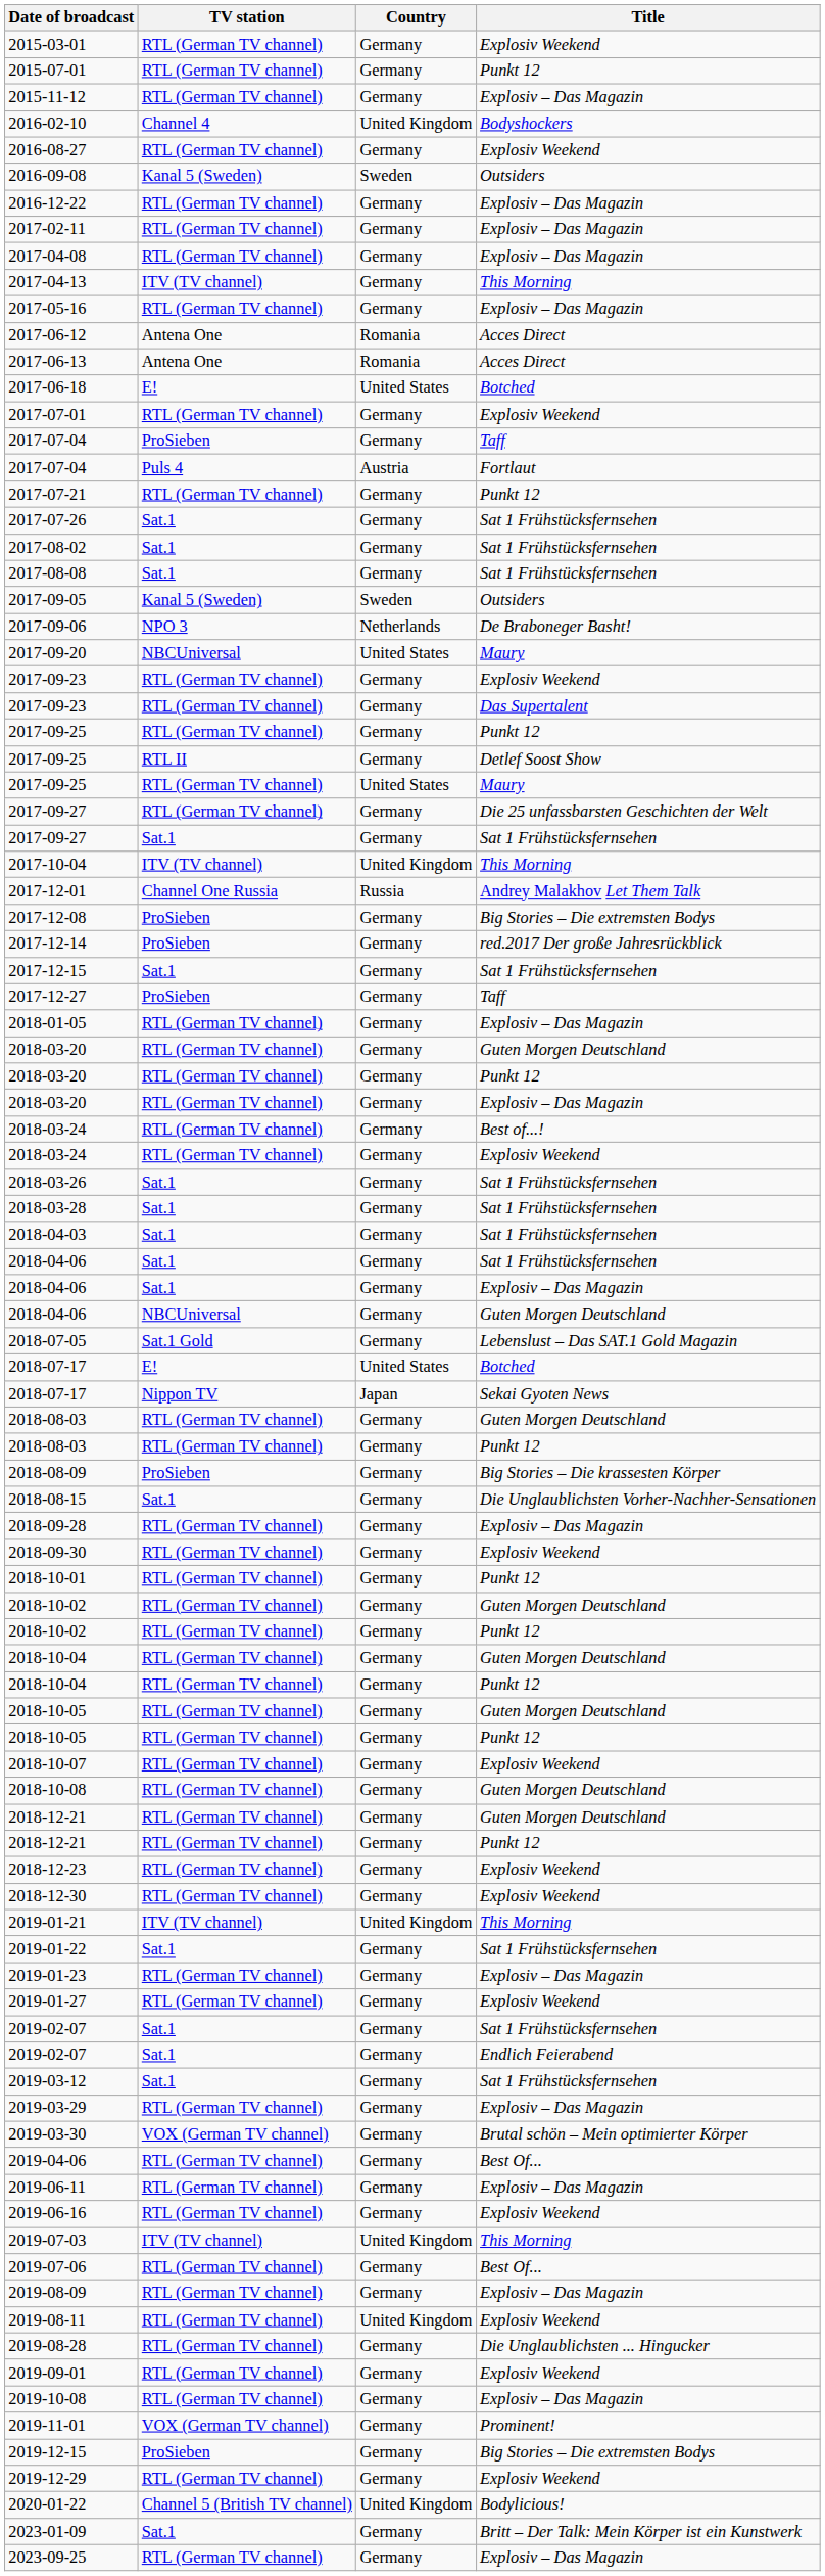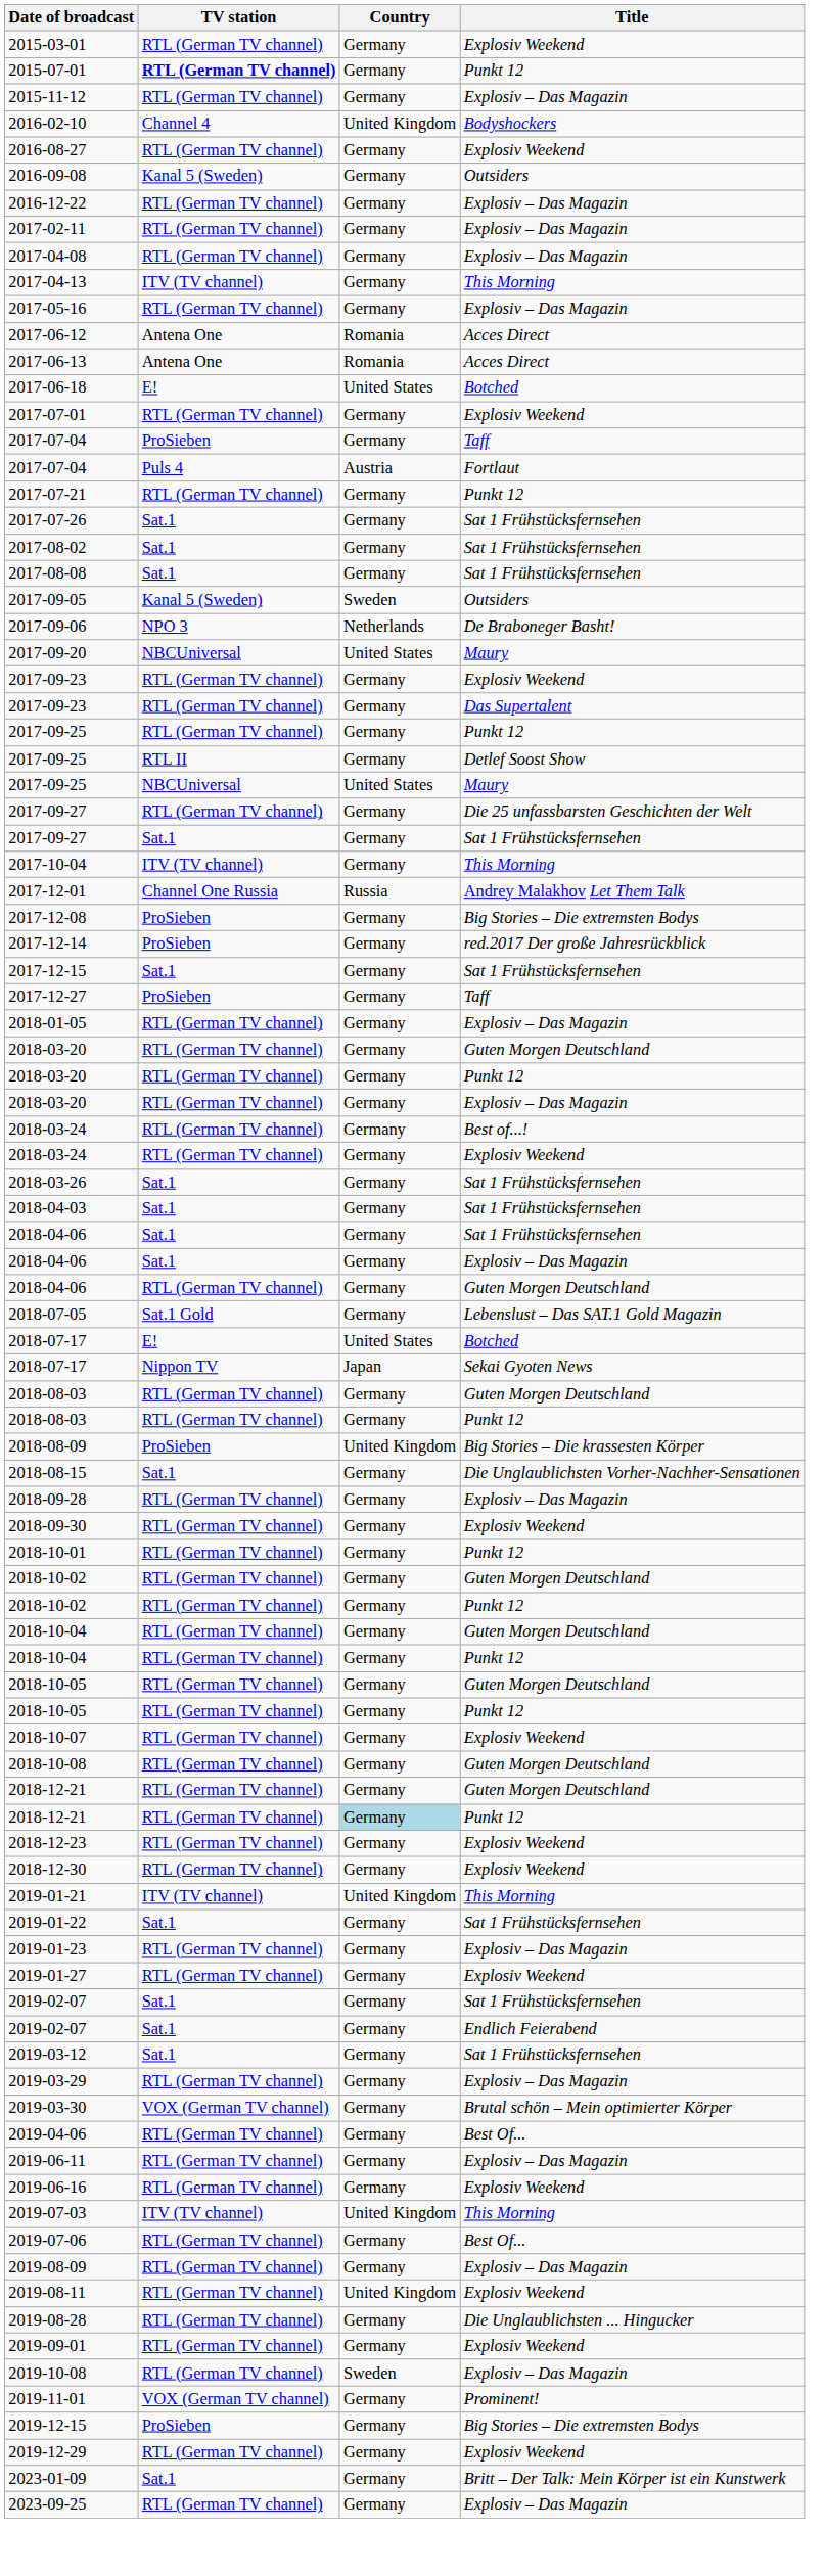2015-07-01 | TV station: normal -> bold
2016-09-08 | Country: Sweden -> Germany
2017-09-25 / Maury | TV station: RTL (German TV channel) -> NBCUniversal
2017-10-04 | Country: United Kingdom -> Germany
- row: 2018-03-28 | Sat.1 | Germany | Sat 1 Frühstücksfernsehen
2018-04-06 / Guten Morgen Deutschland | TV station: NBCUniversal -> RTL (German TV channel)
2018-08-09 | Country: Germany -> United Kingdom
2018-12-21 / Punkt 12 | Country: no background -> lightblue background
2019-10-08 | Country: Germany -> Sweden
- row: 2020-01-22 | Channel 5 (British TV channel) | United Kingdom | Bodylicious!
